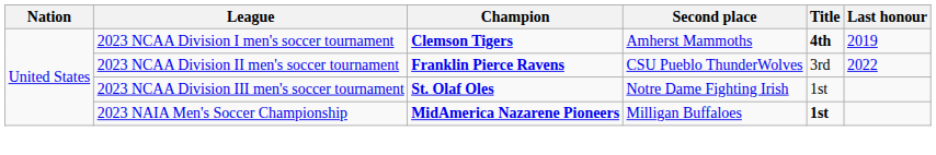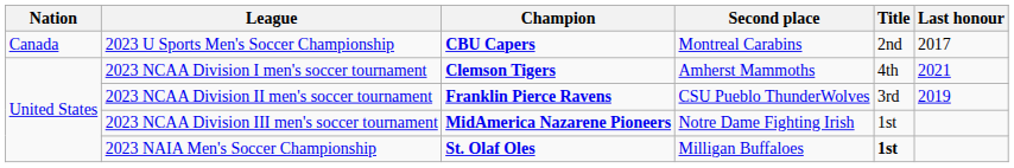+ row: Canada | 2023 U Sports Men's Soccer Championship | CBU Capers | Montreal Carabins | 2nd | 2017
2023 NCAA Division I men's soccer tournament | Title: bold -> normal
2023 NCAA Division I men's soccer tournament | Last honour: 2019 -> 2021
2023 NCAA Division II men's soccer tournament | Last honour: 2022 -> 2019
2023 NCAA Division III men's soccer tournament | Champion: St. Olaf Oles -> MidAmerica Nazarene Pioneers
2023 NAIA Men's Soccer Championship | Champion: MidAmerica Nazarene Pioneers -> St. Olaf Oles
